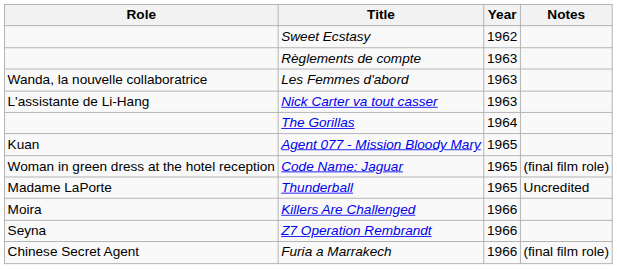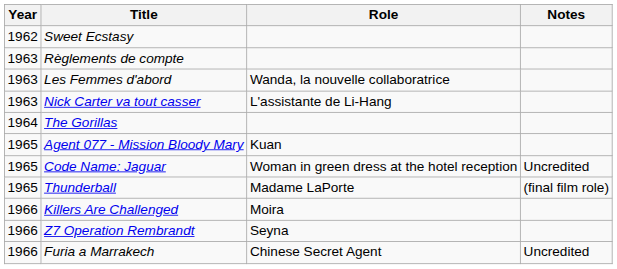columns swapped: Year <-> Role
Code Name: Jaguar | Notes: (final film role) -> Uncredited
Thunderball | Notes: Uncredited -> (final film role)
Furia a Marrakech | Notes: (final film role) -> Uncredited
